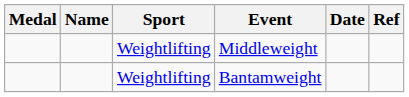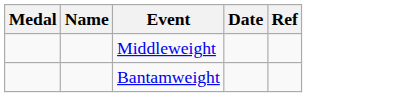- column: Sport | Weightlifting | Weightlifting
